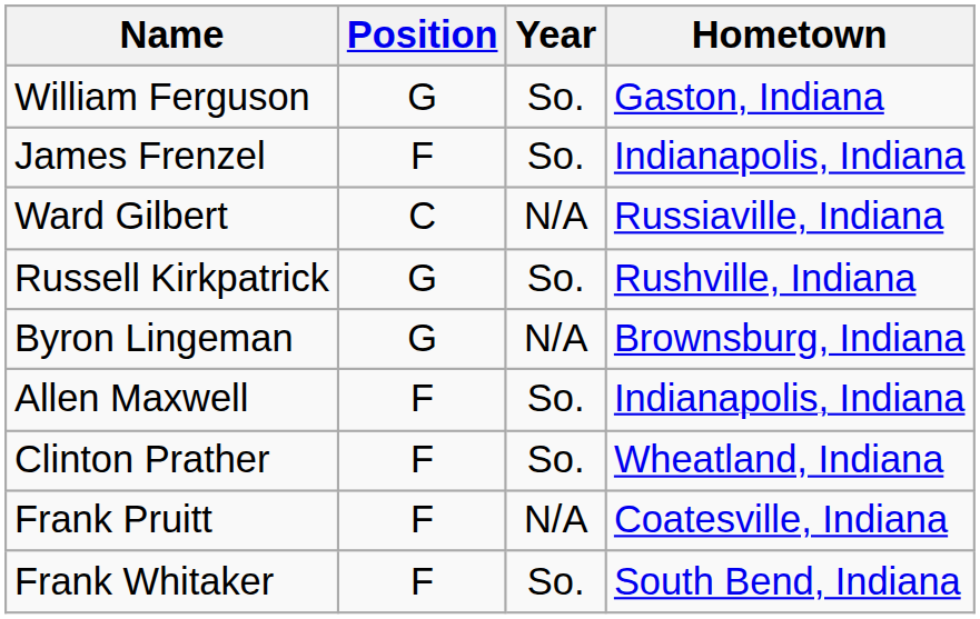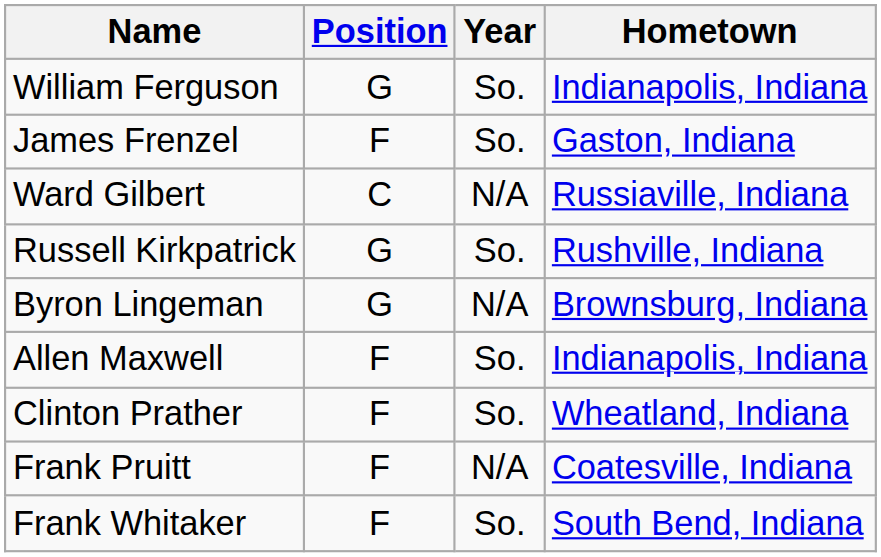William Ferguson | Hometown: Gaston, Indiana -> Indianapolis, Indiana
James Frenzel | Hometown: Indianapolis, Indiana -> Gaston, Indiana
